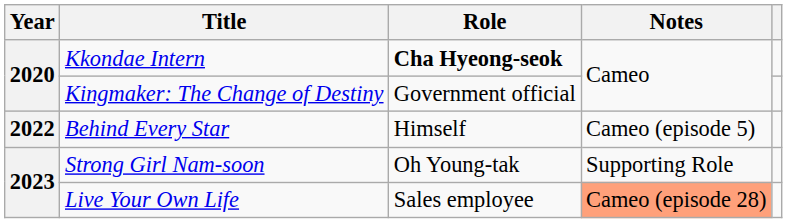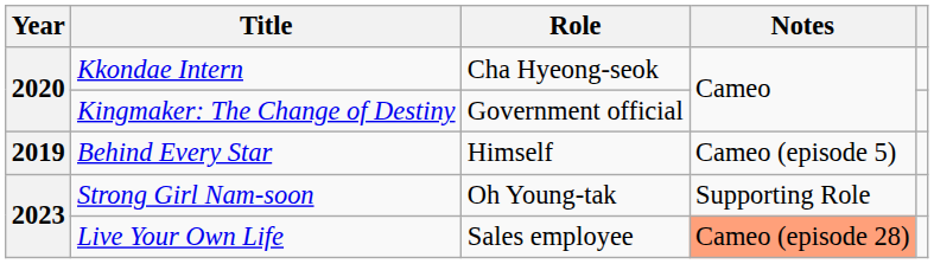Kkondae Intern | Role: bold -> normal
Behind Every Star | Year: 2022 -> 2019
